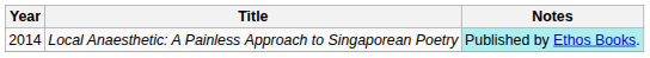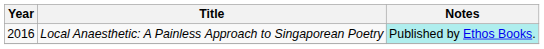Local Anaesthetic: A Painless Approach to Singaporean Poetry | Year: 2014 -> 2016
